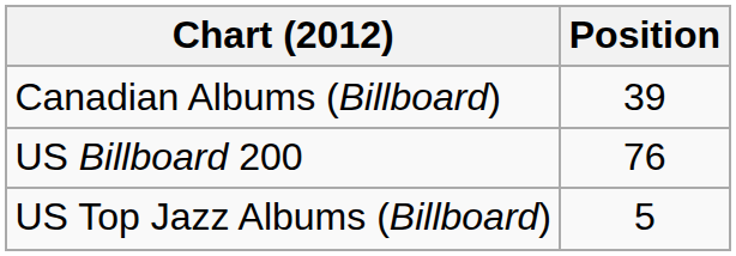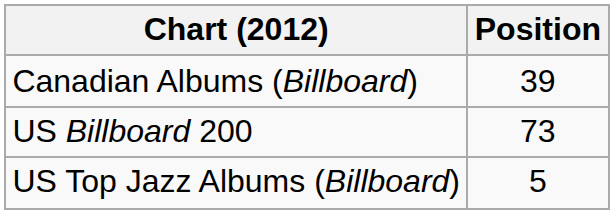US Billboard 200 | Position: 76 -> 73
